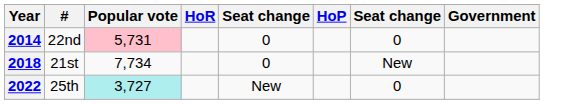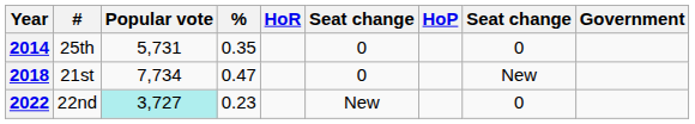+ column: % | 0.35 | 0.47 | 0.23
2014 | #: 22nd -> 25th
2014 | Popular vote: pink background -> no background
2022 | #: 25th -> 22nd
